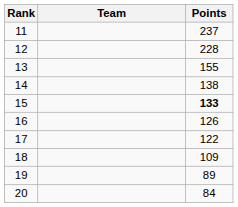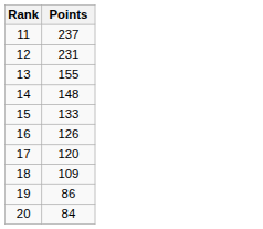- column: Team
12 | Points: 228 -> 231
14 | Points: 138 -> 148
15 | Points: bold -> normal
17 | Points: 122 -> 120
19 | Points: 89 -> 86
